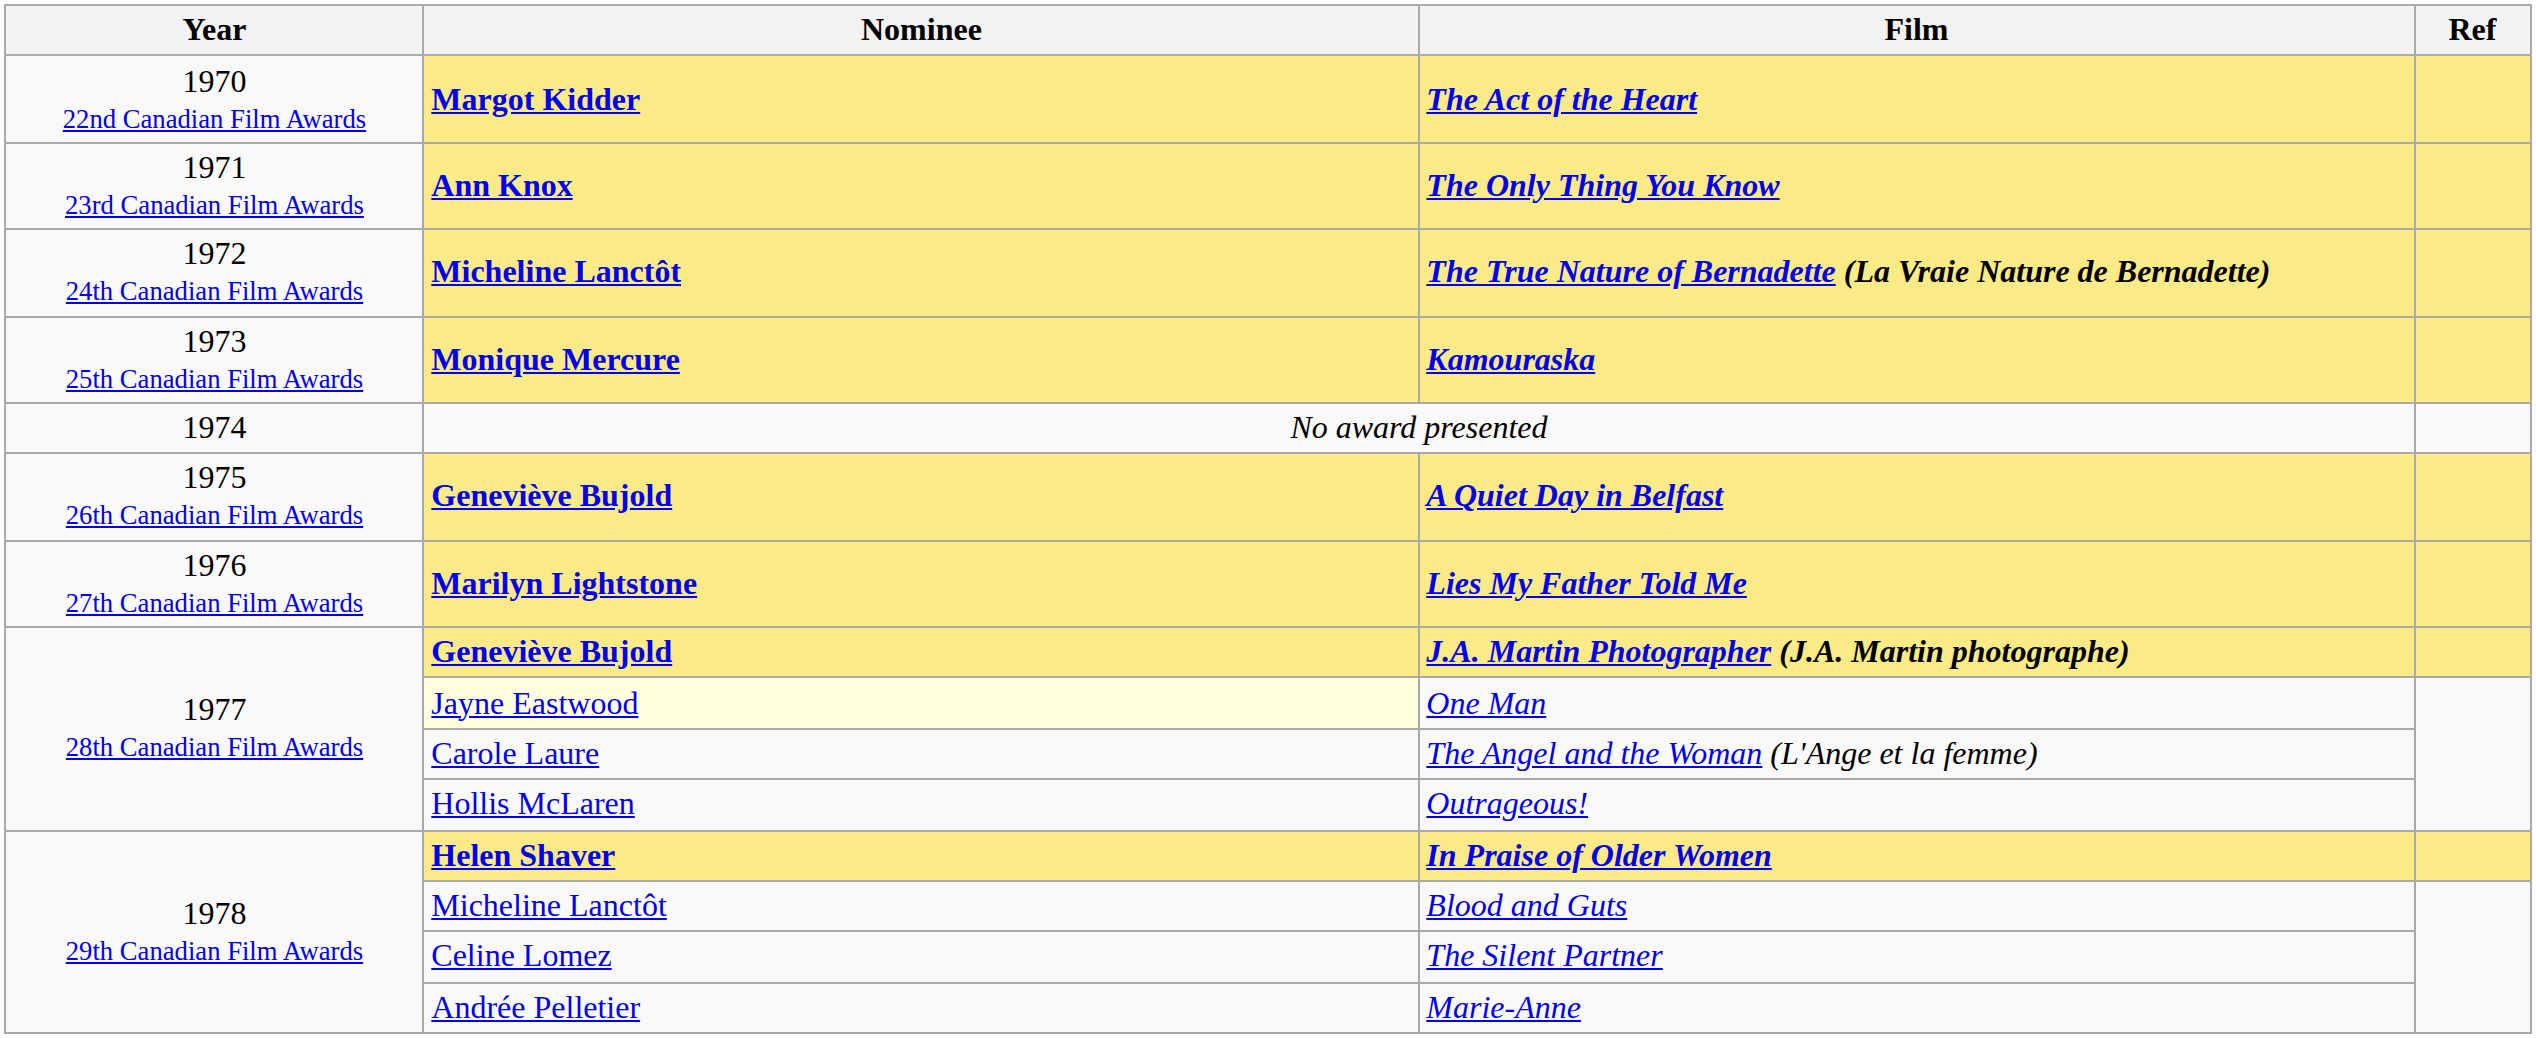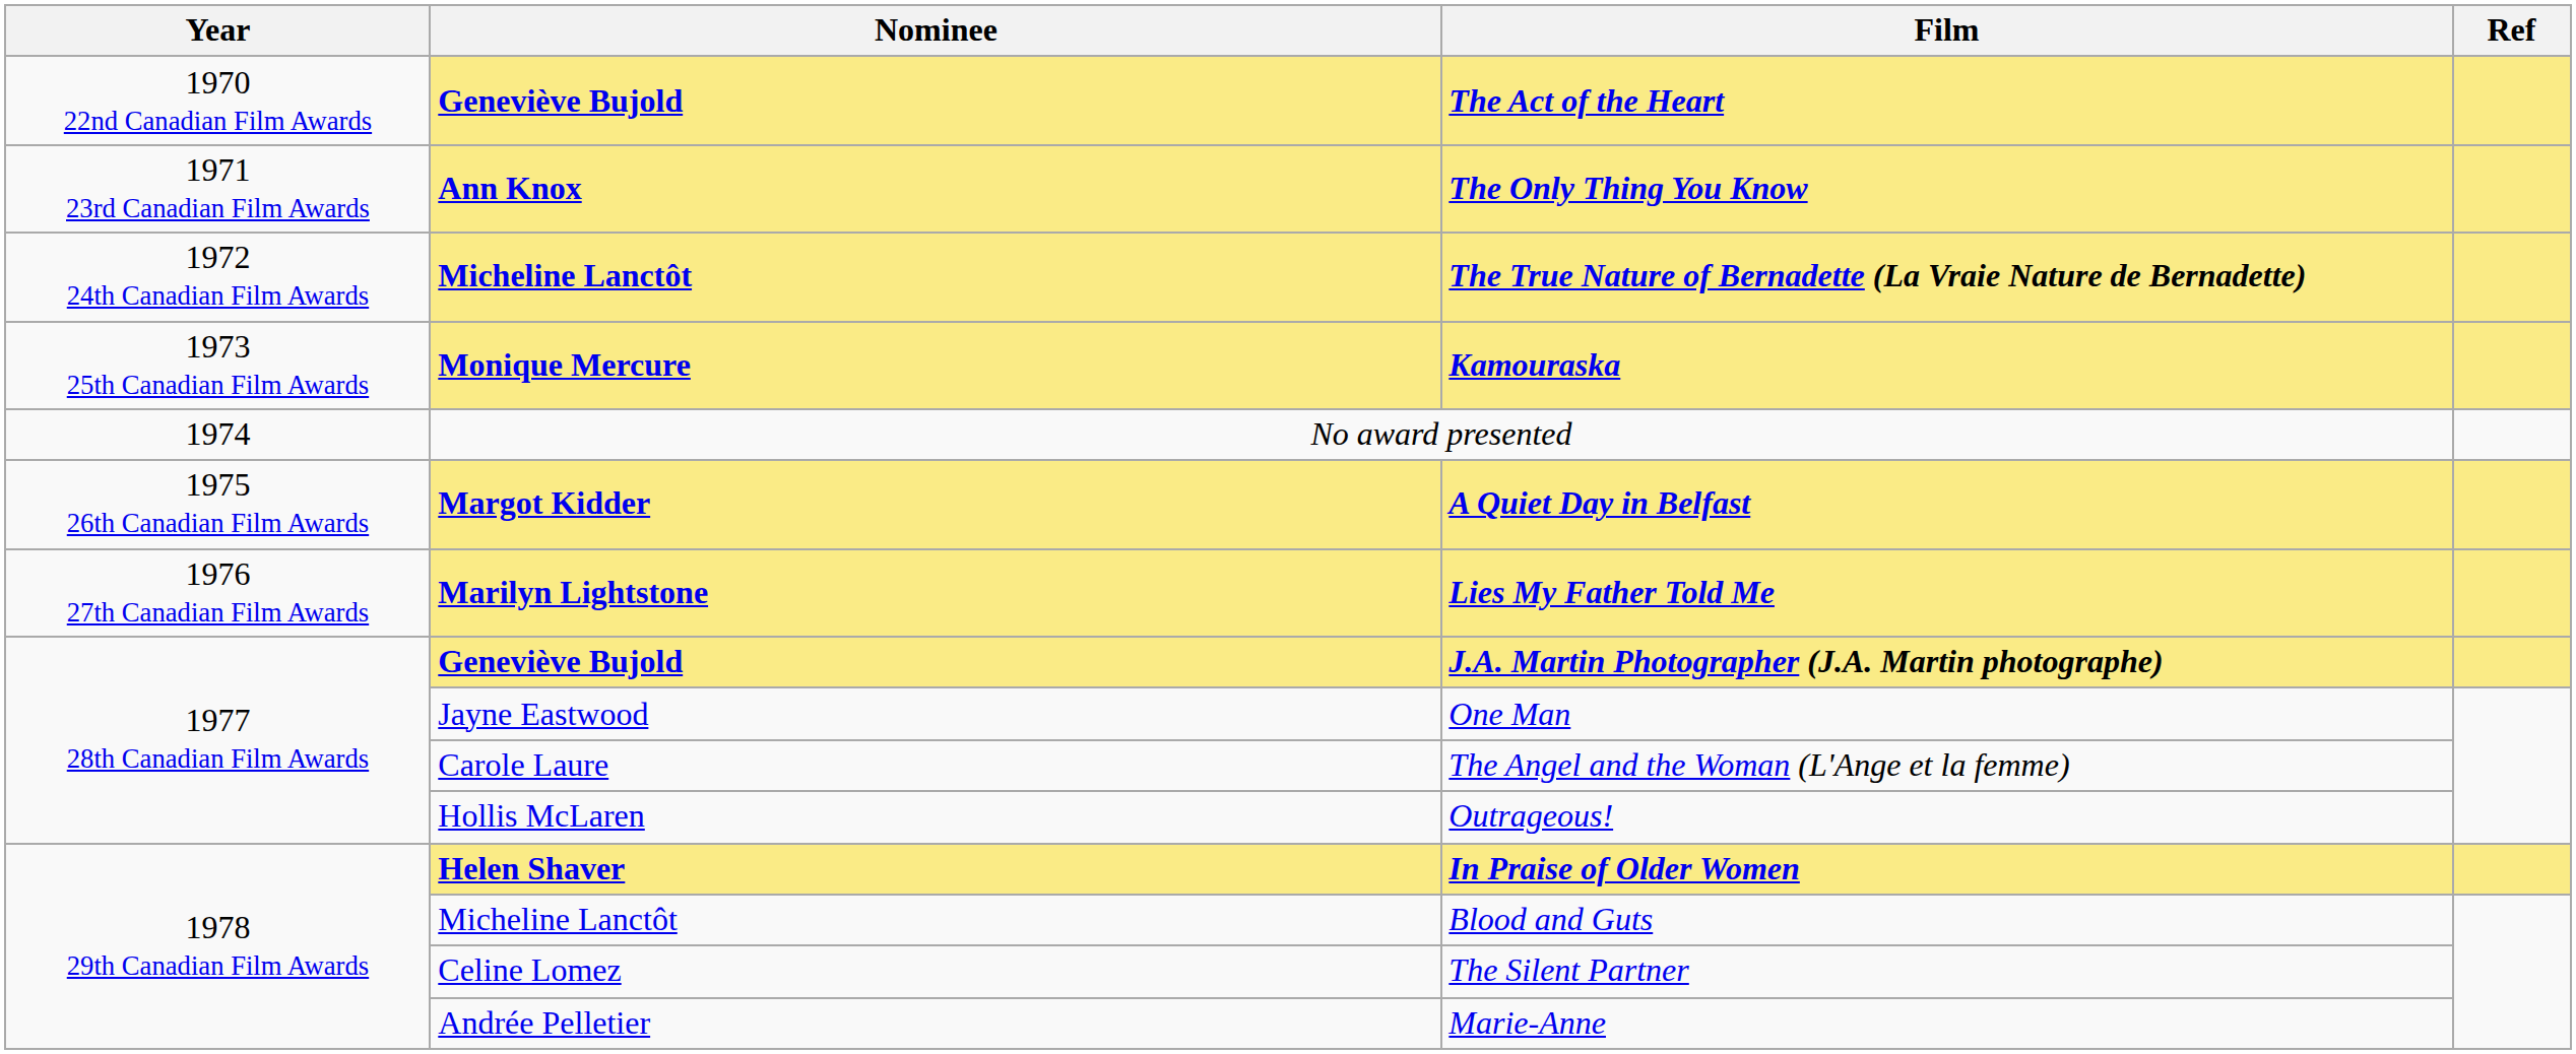The Act of the Heart | Nominee: Margot Kidder -> Geneviève Bujold
A Quiet Day in Belfast | Nominee: Geneviève Bujold -> Margot Kidder
One Man | Nominee: lightyellow background -> no background
